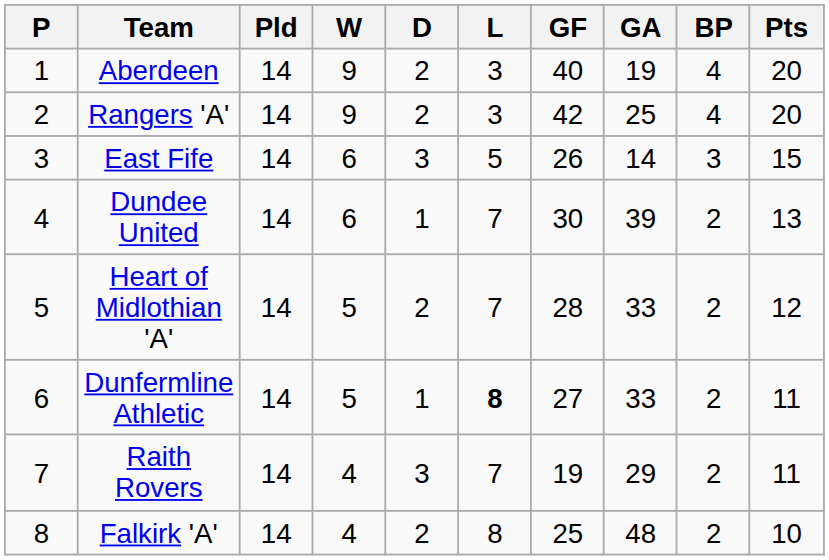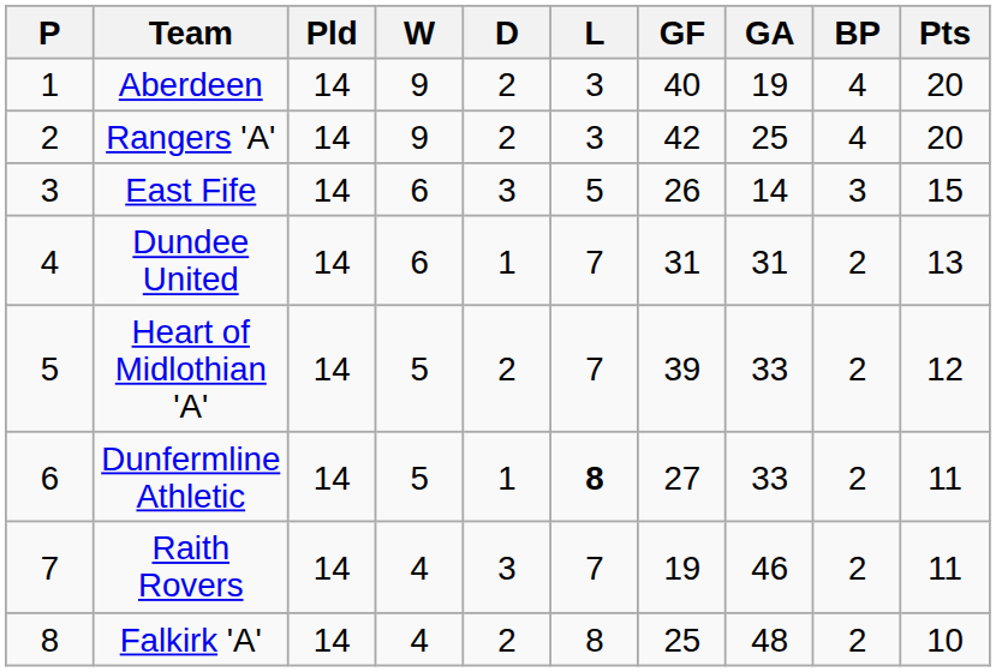Dundee United | GF: 30 -> 31
Dundee United | GA: 39 -> 31
Heart of Midlothian 'A' | GF: 28 -> 39
Raith Rovers | GA: 29 -> 46
